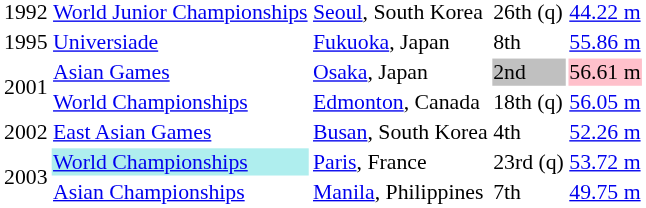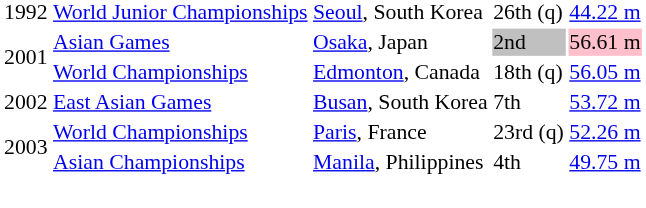- row: 1995 | Universiade | Fukuoka, Japan | 8th | 55.86 m
Busan, South Korea | column 4: 4th -> 7th
Busan, South Korea | column 5: 52.26 m -> 53.72 m
Paris, France | column 2: paleturquoise background -> no background
Paris, France | column 5: 53.72 m -> 52.26 m
Manila, Philippines | column 4: 7th -> 4th
